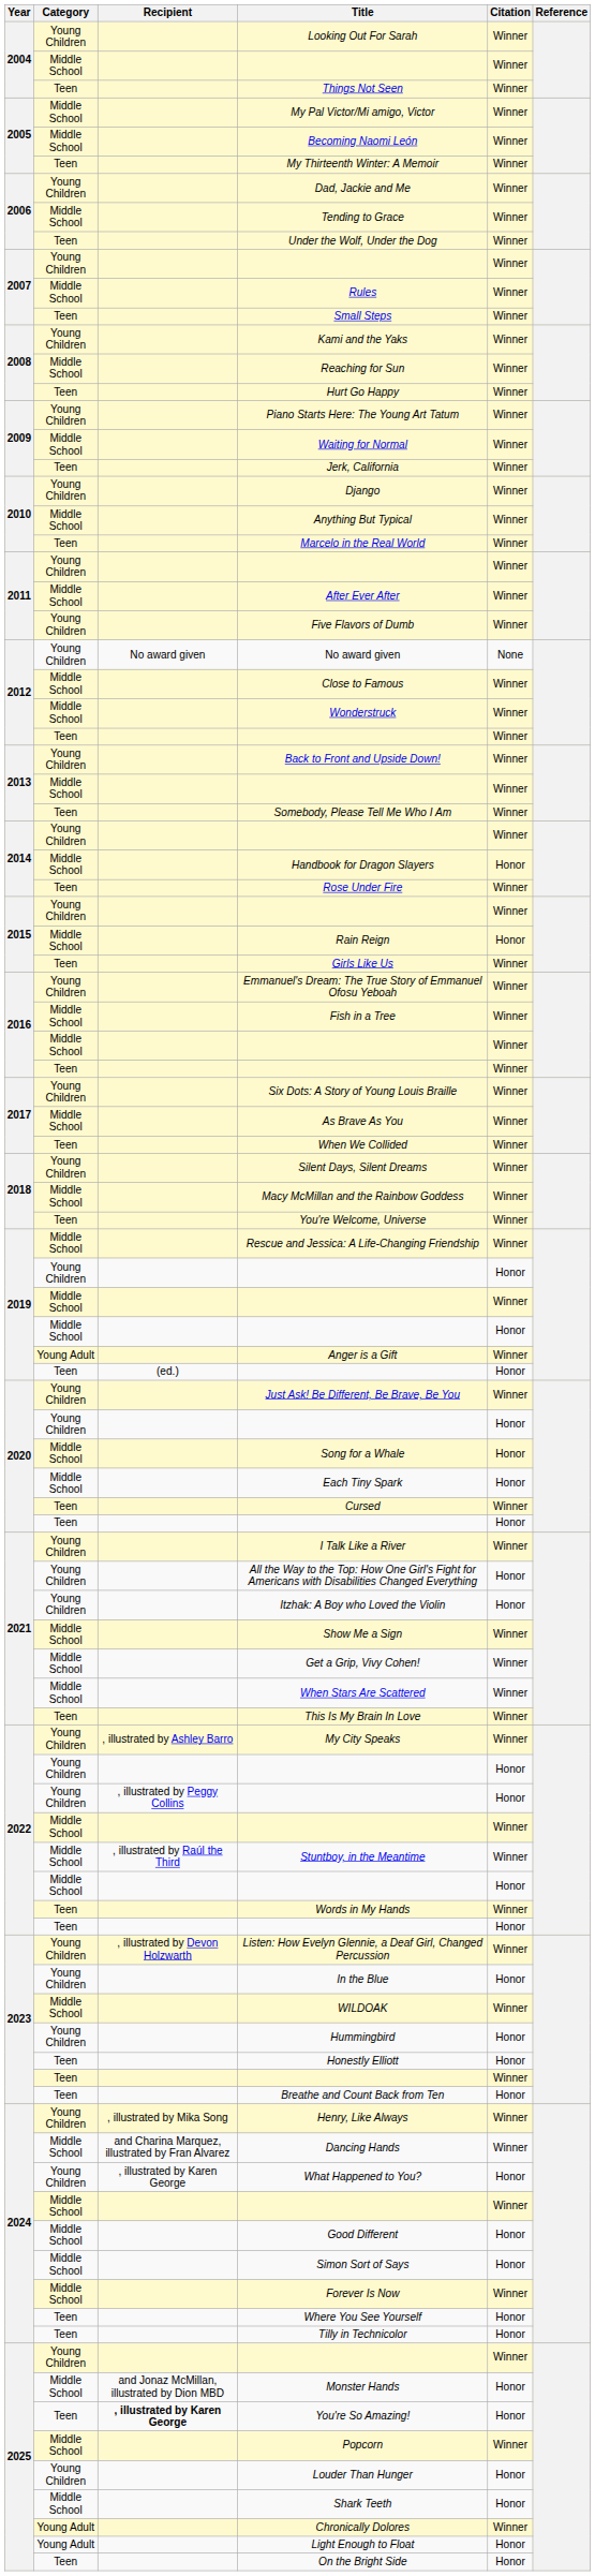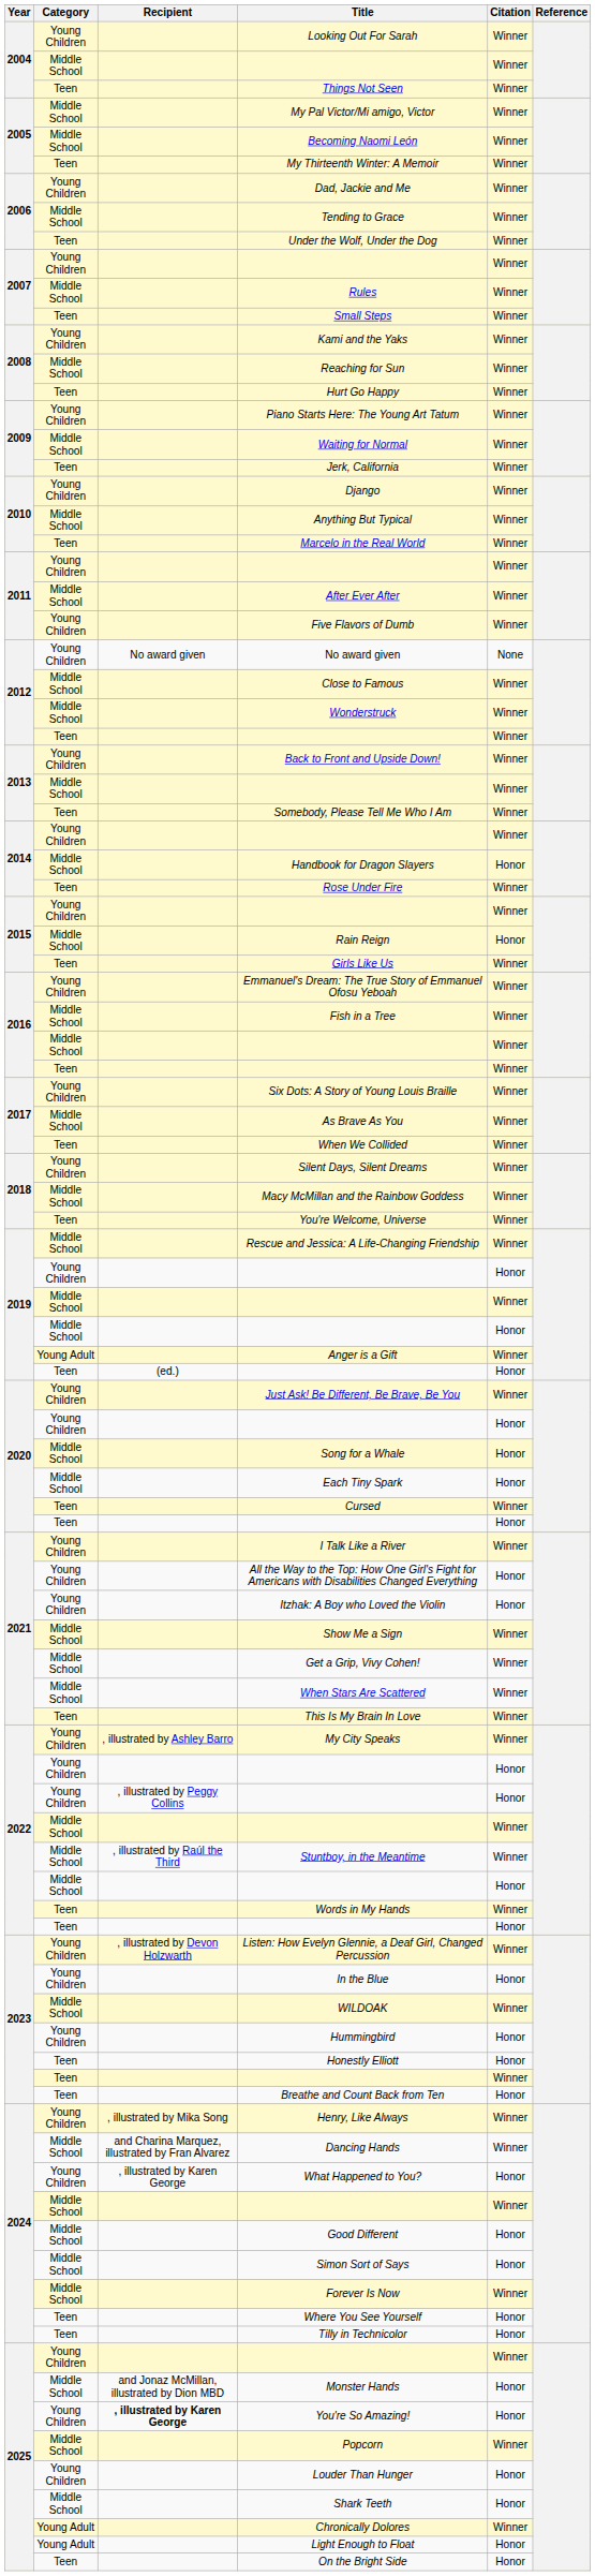You're So Amazing! | Category: Teen -> Young Children
